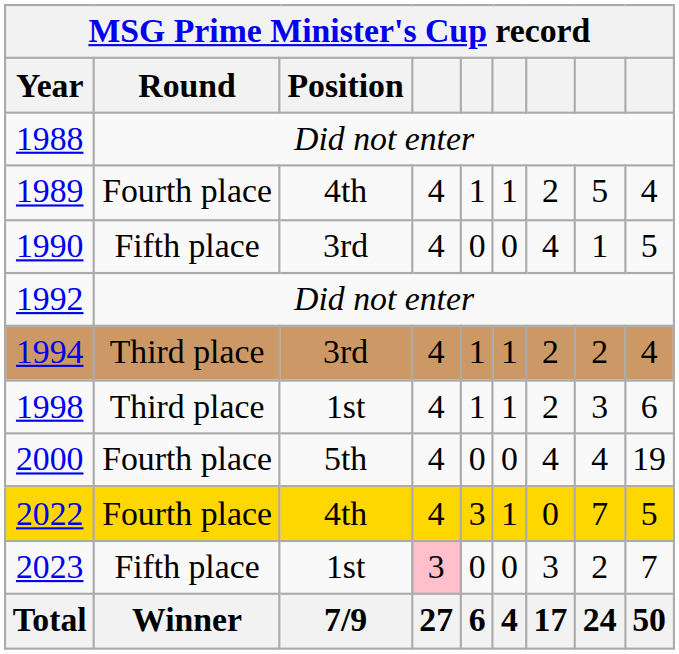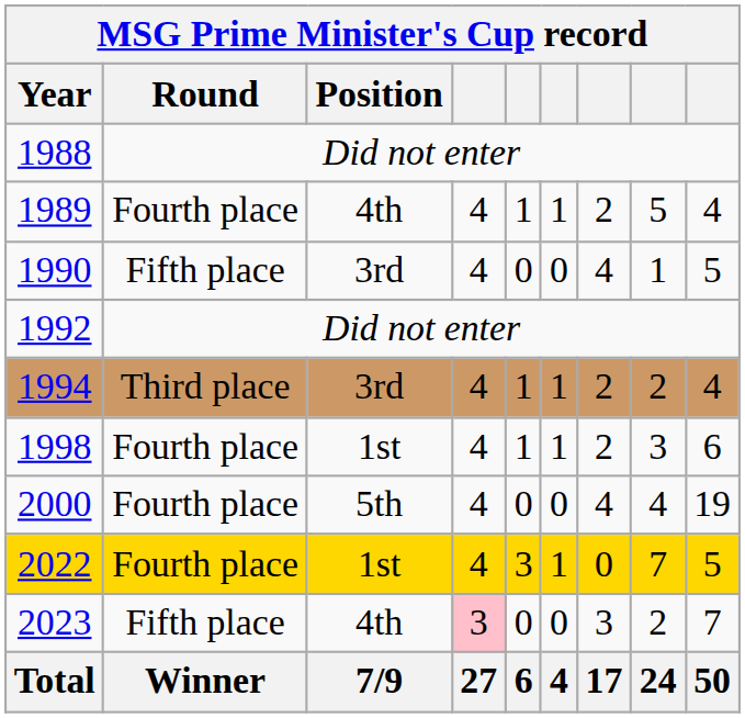1998 | Round: Third place -> Fourth place
2022 | Position: 4th -> 1st
2023 | Position: 1st -> 4th
